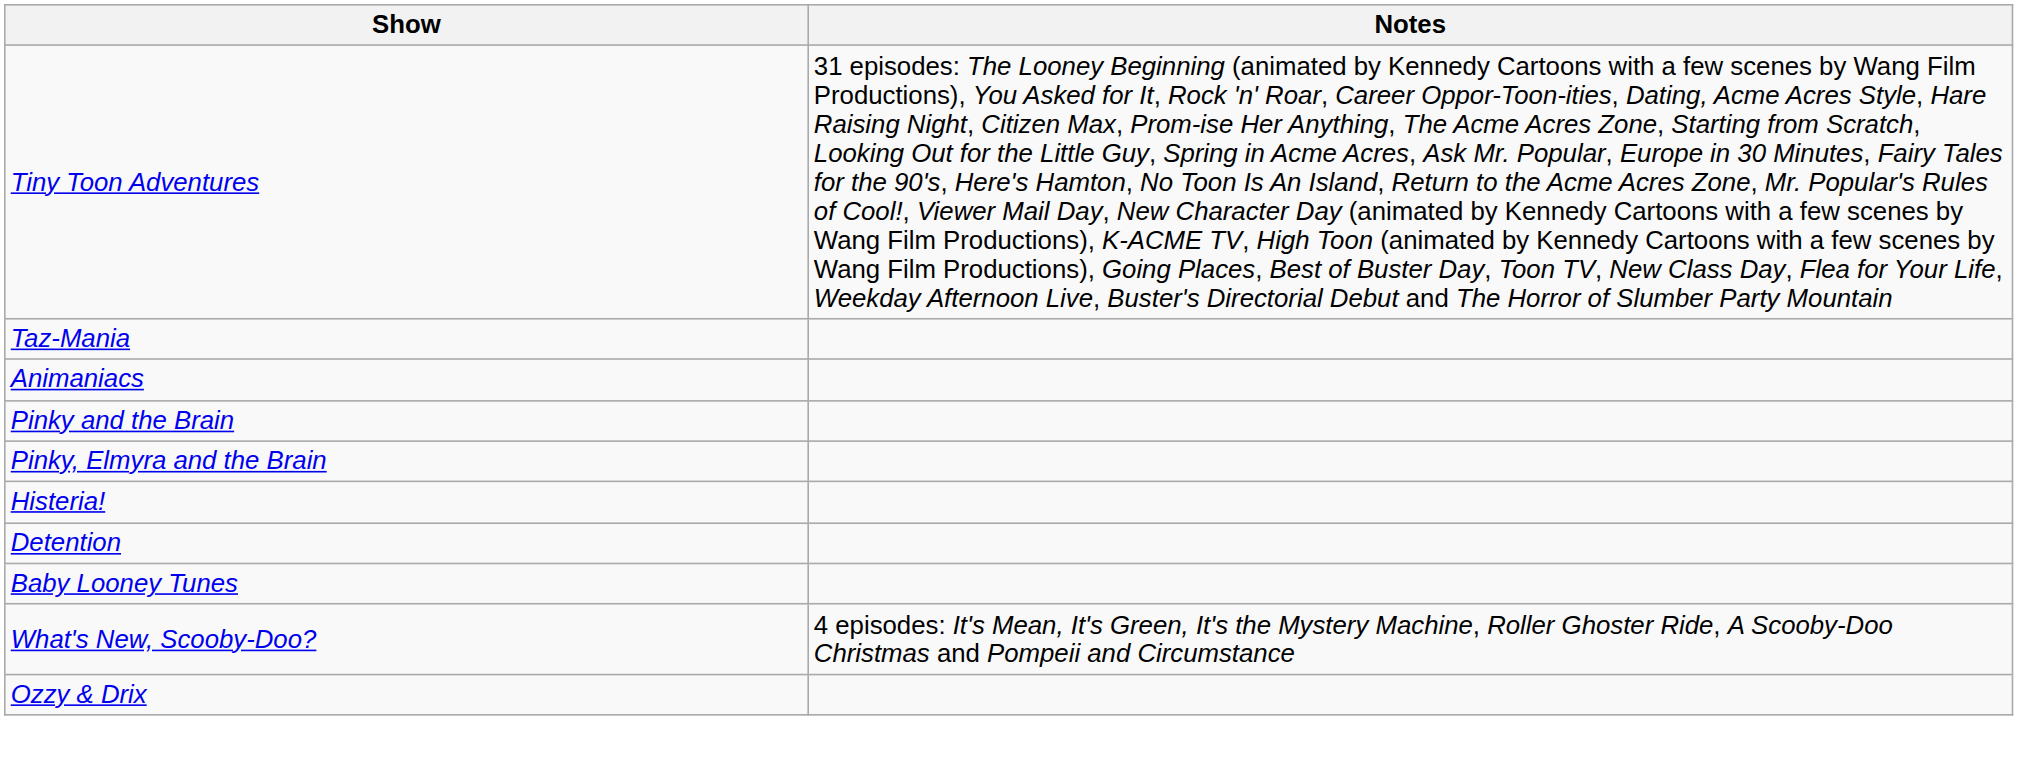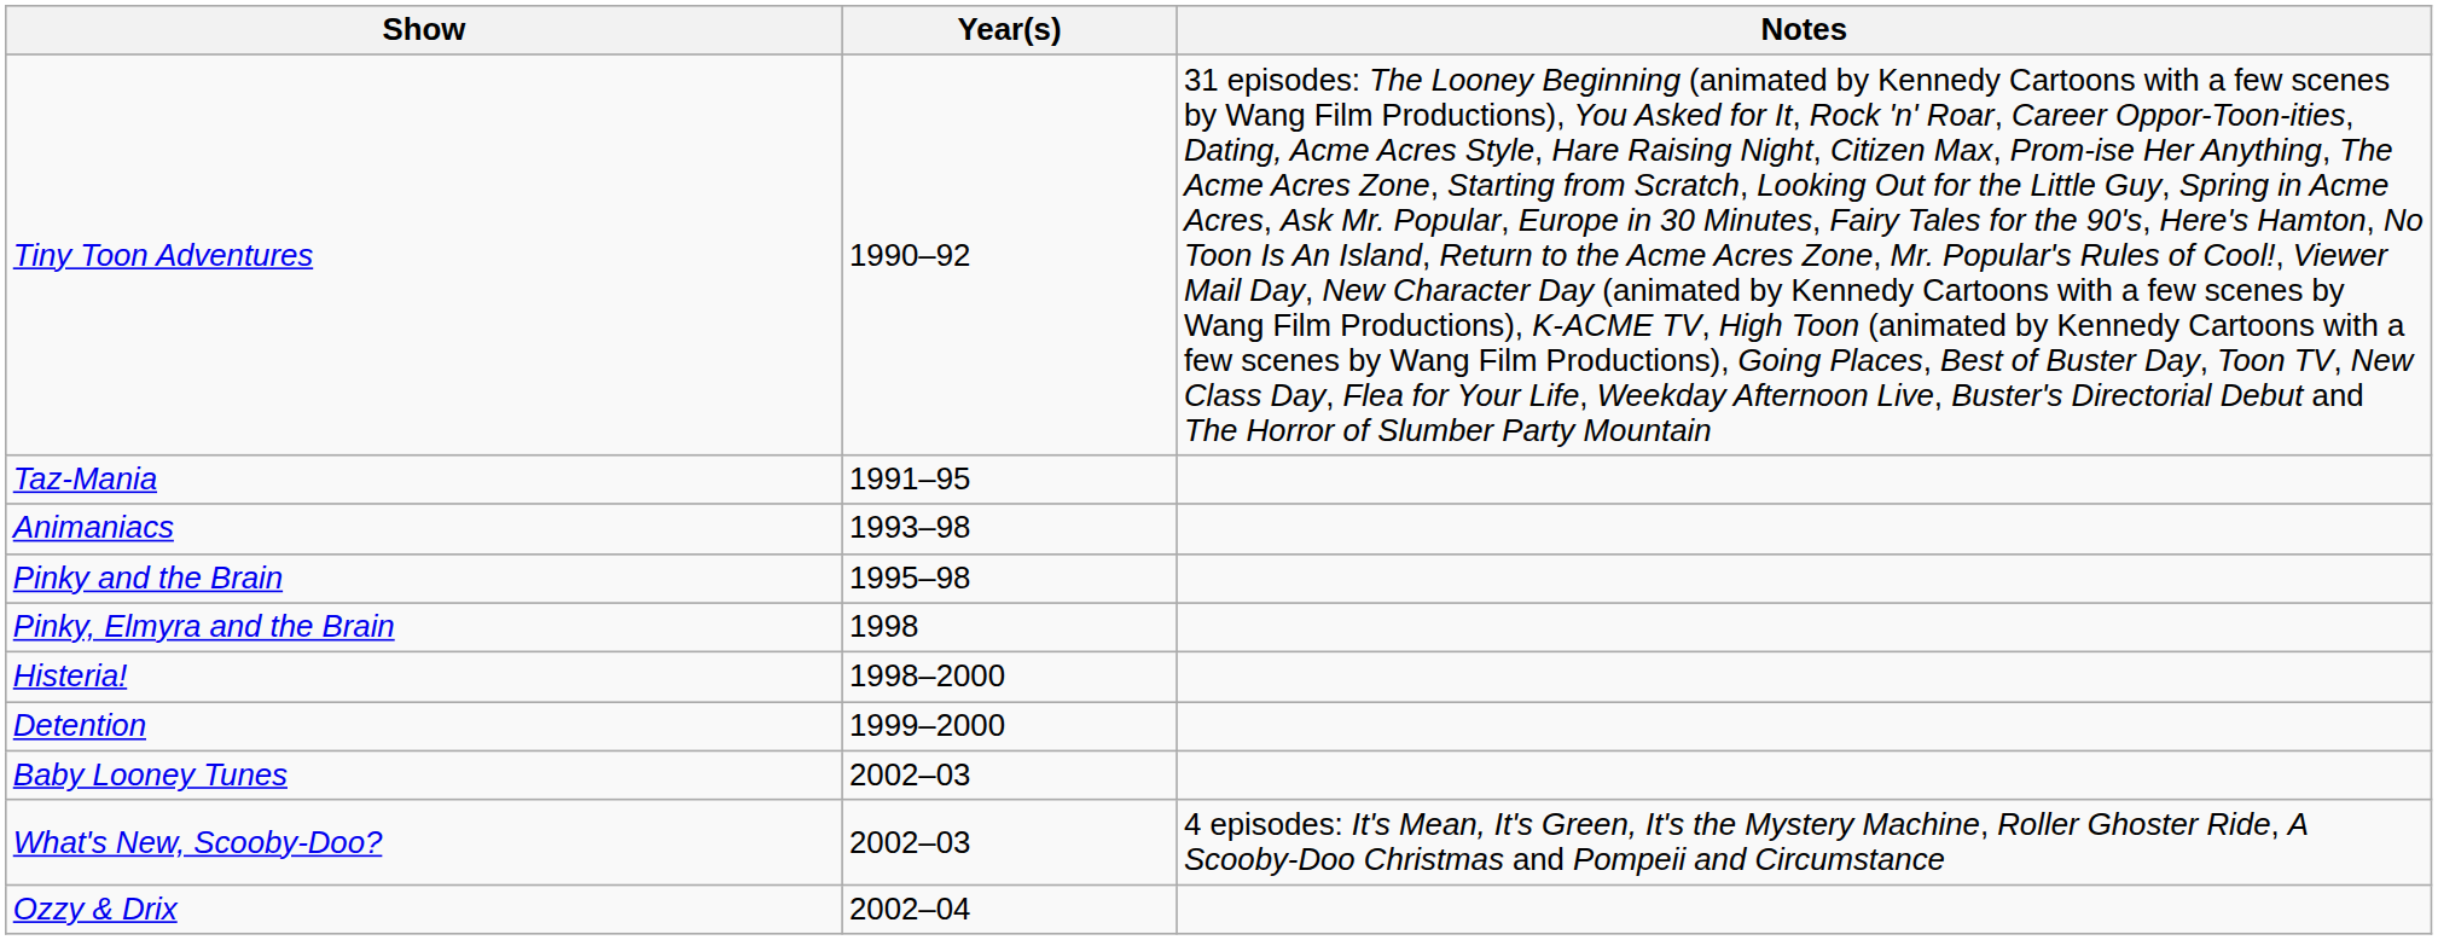+ column: Year(s) | 1990–92 | 1991–95 | 1993–98 | 1995–98 | 1998 | 1998–2000 | 1999–2000 | 2002–03 | 2002–03 | 2002–04
